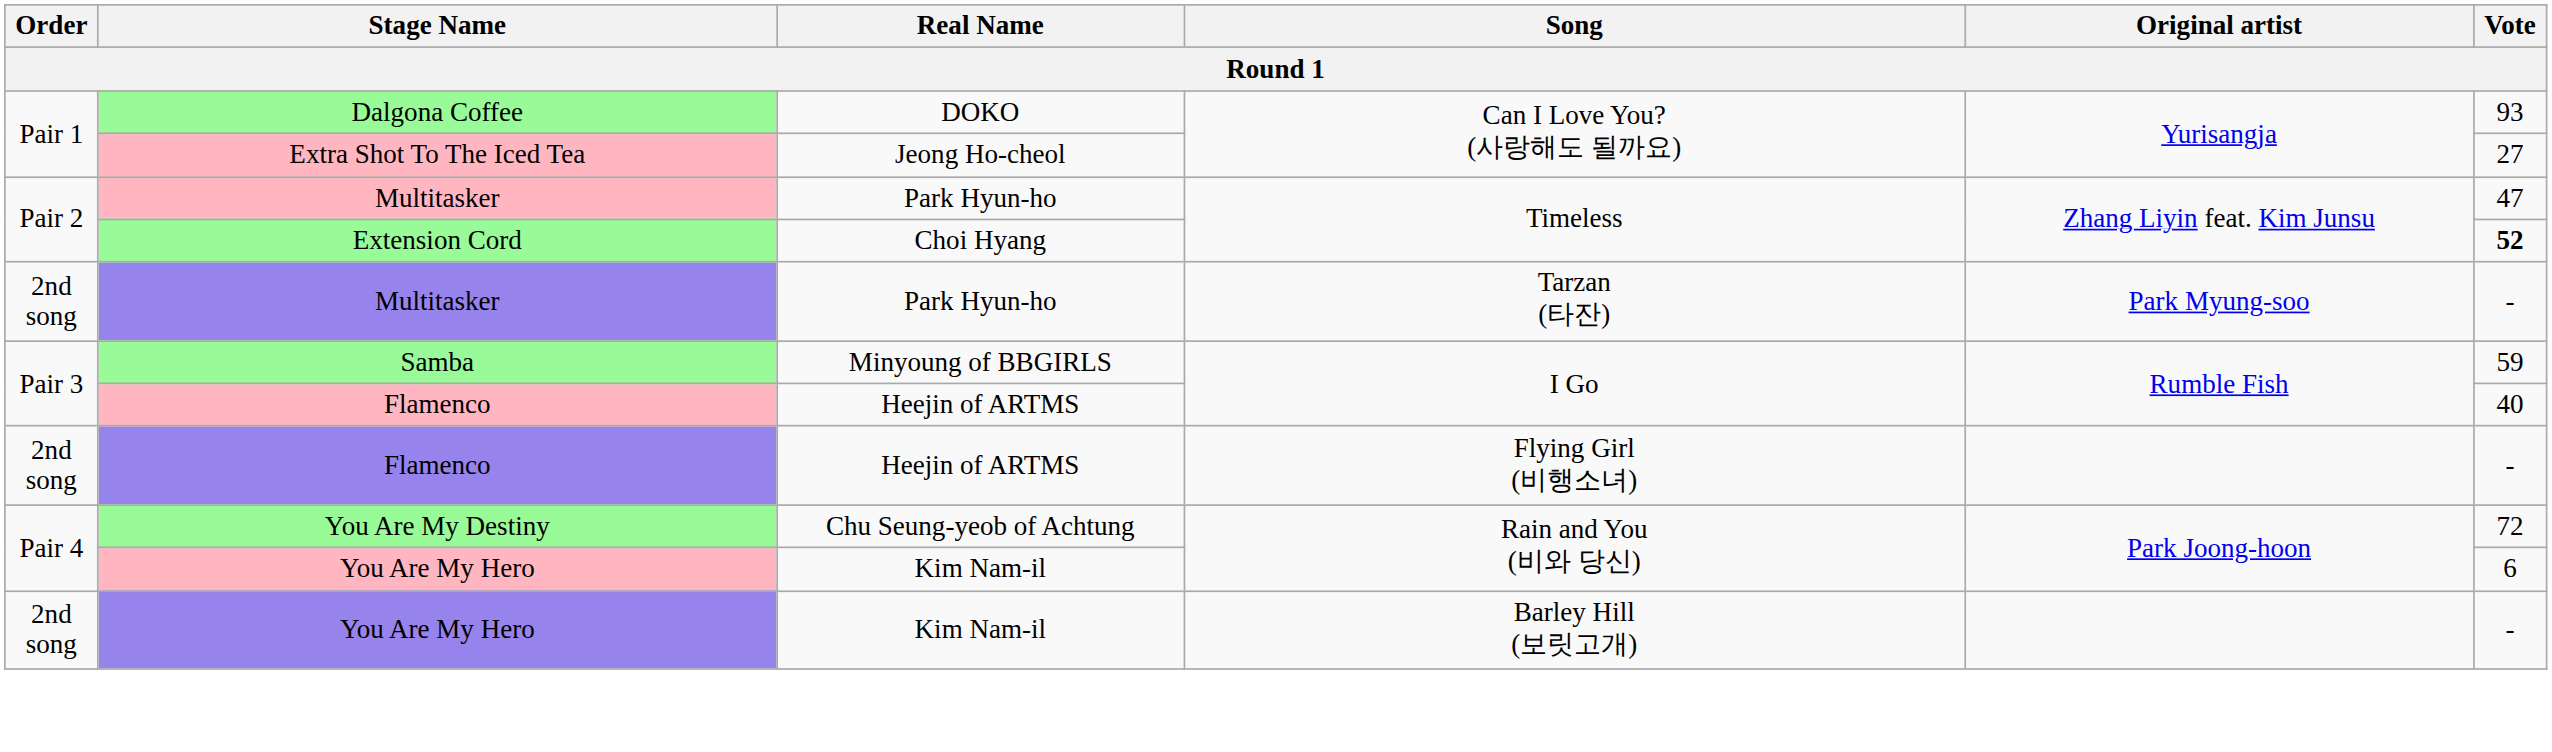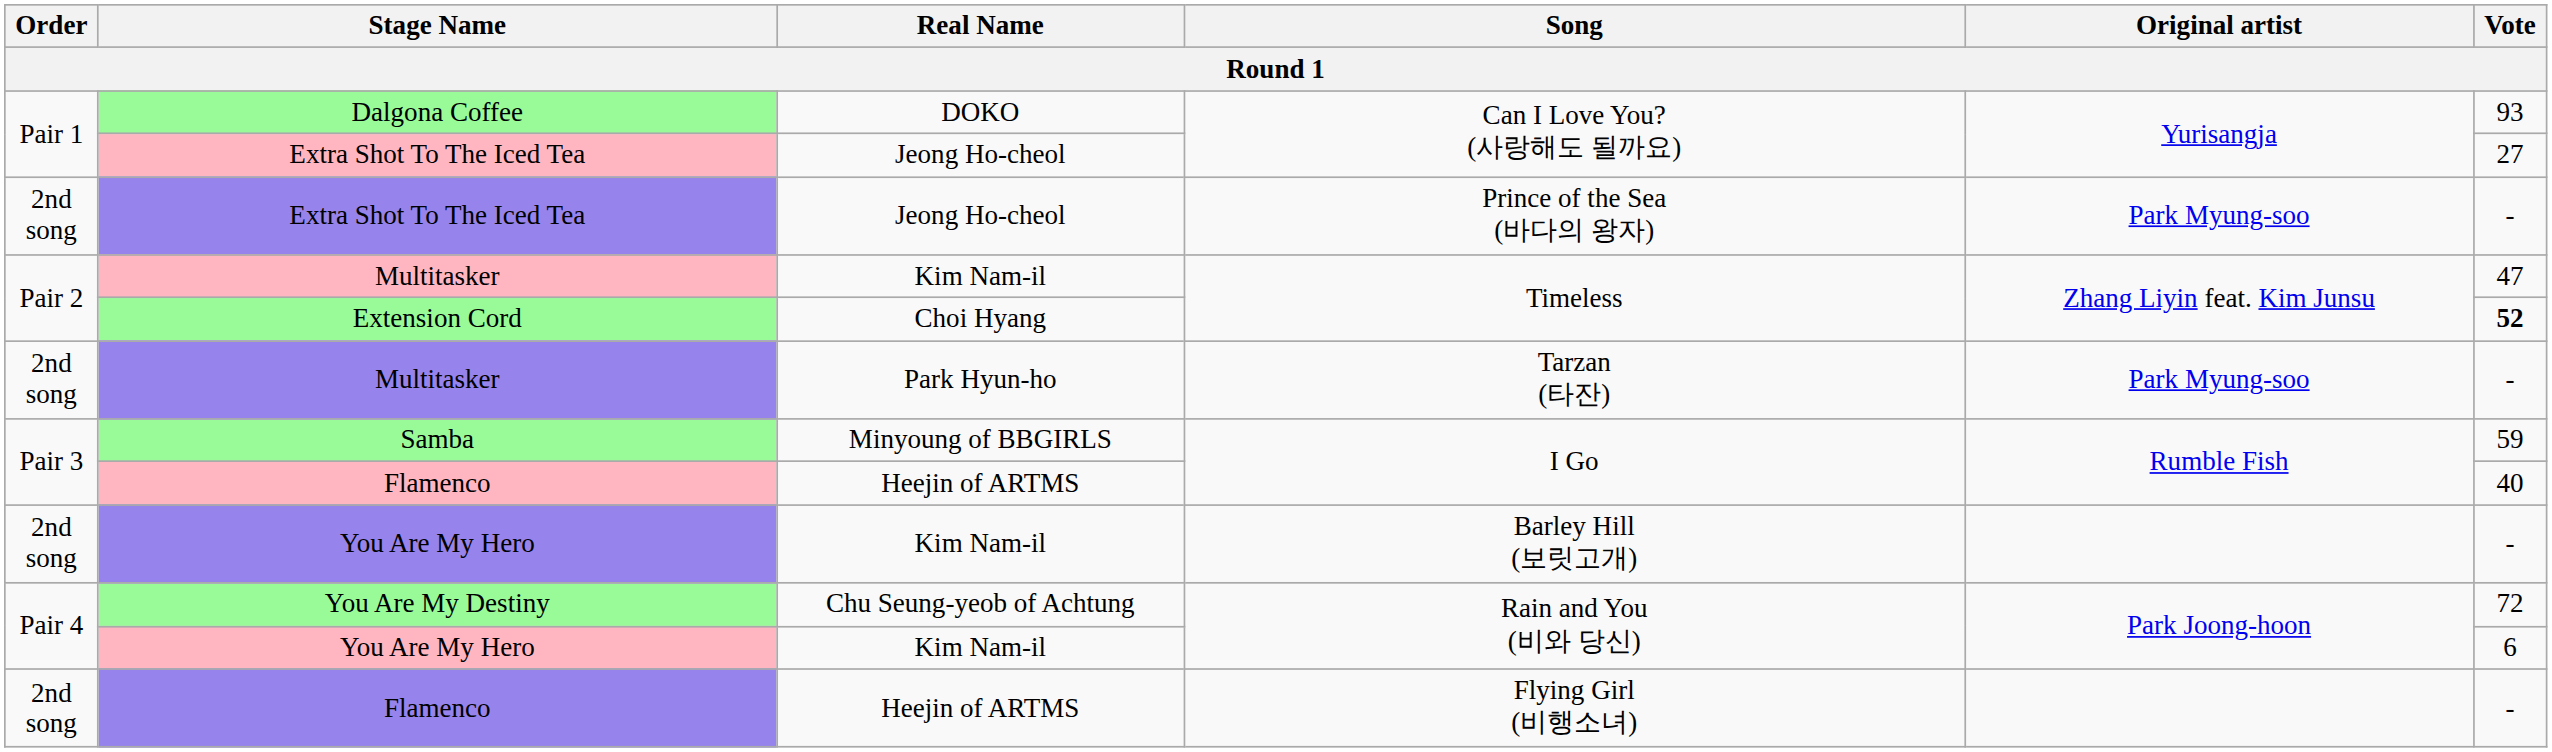+ row: 2nd song | Extra Shot To The Iced Tea | Jeong Ho-cheol | Prince of the Sea (바다의 왕자) | Park Myung-soo | -
Multitasker / Timeless | Real Name: Park Hyun-ho -> Kim Nam-il
rows swapped: Flamenco / Flying Girl (비행소녀) <-> You Are My Hero / Barley Hill (보릿고개)
